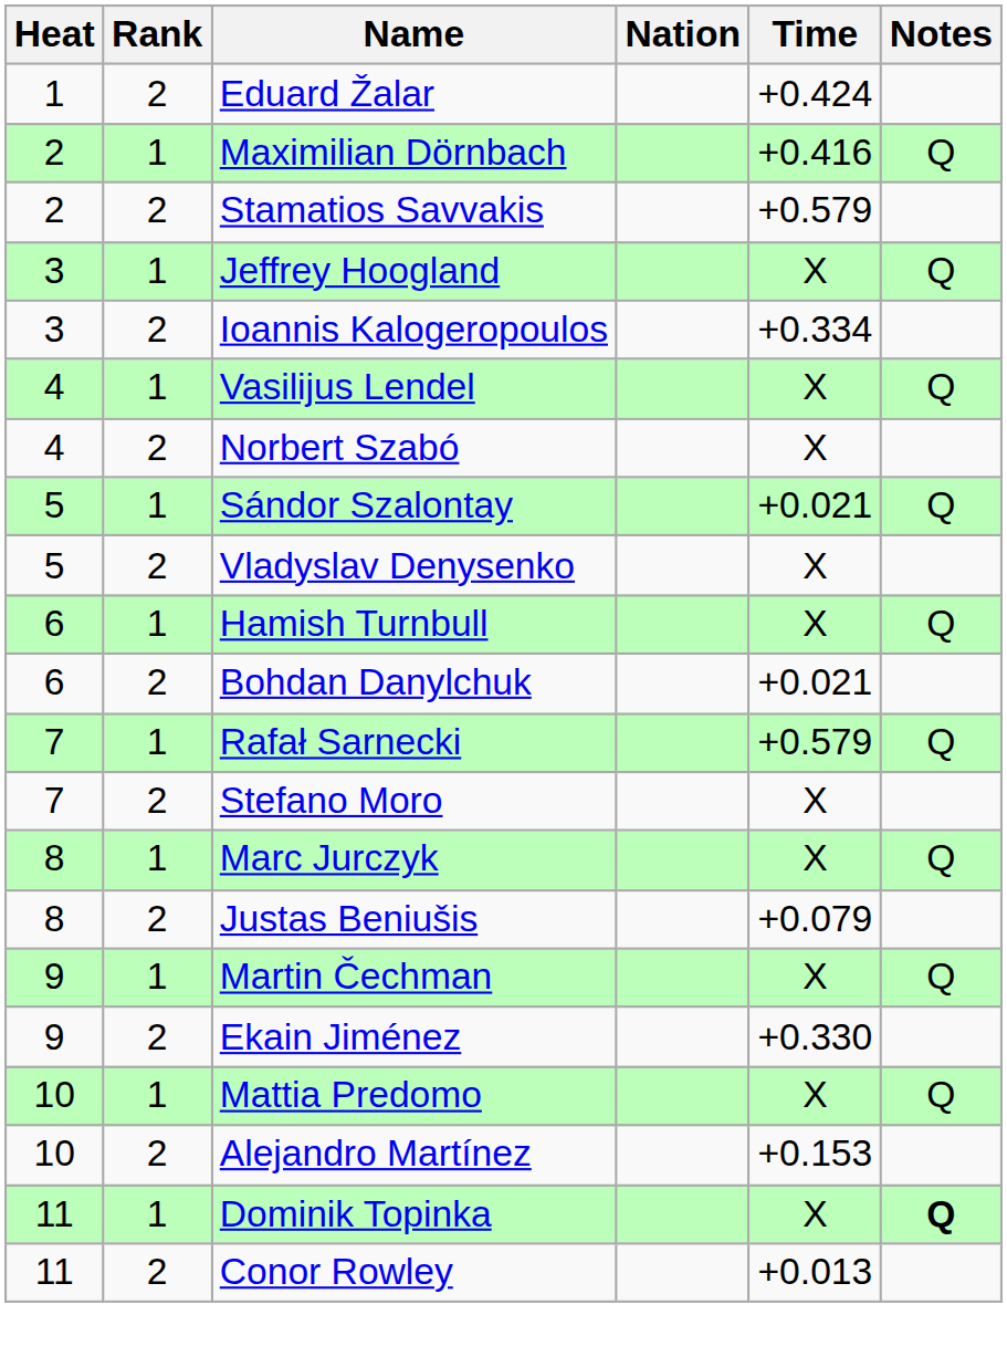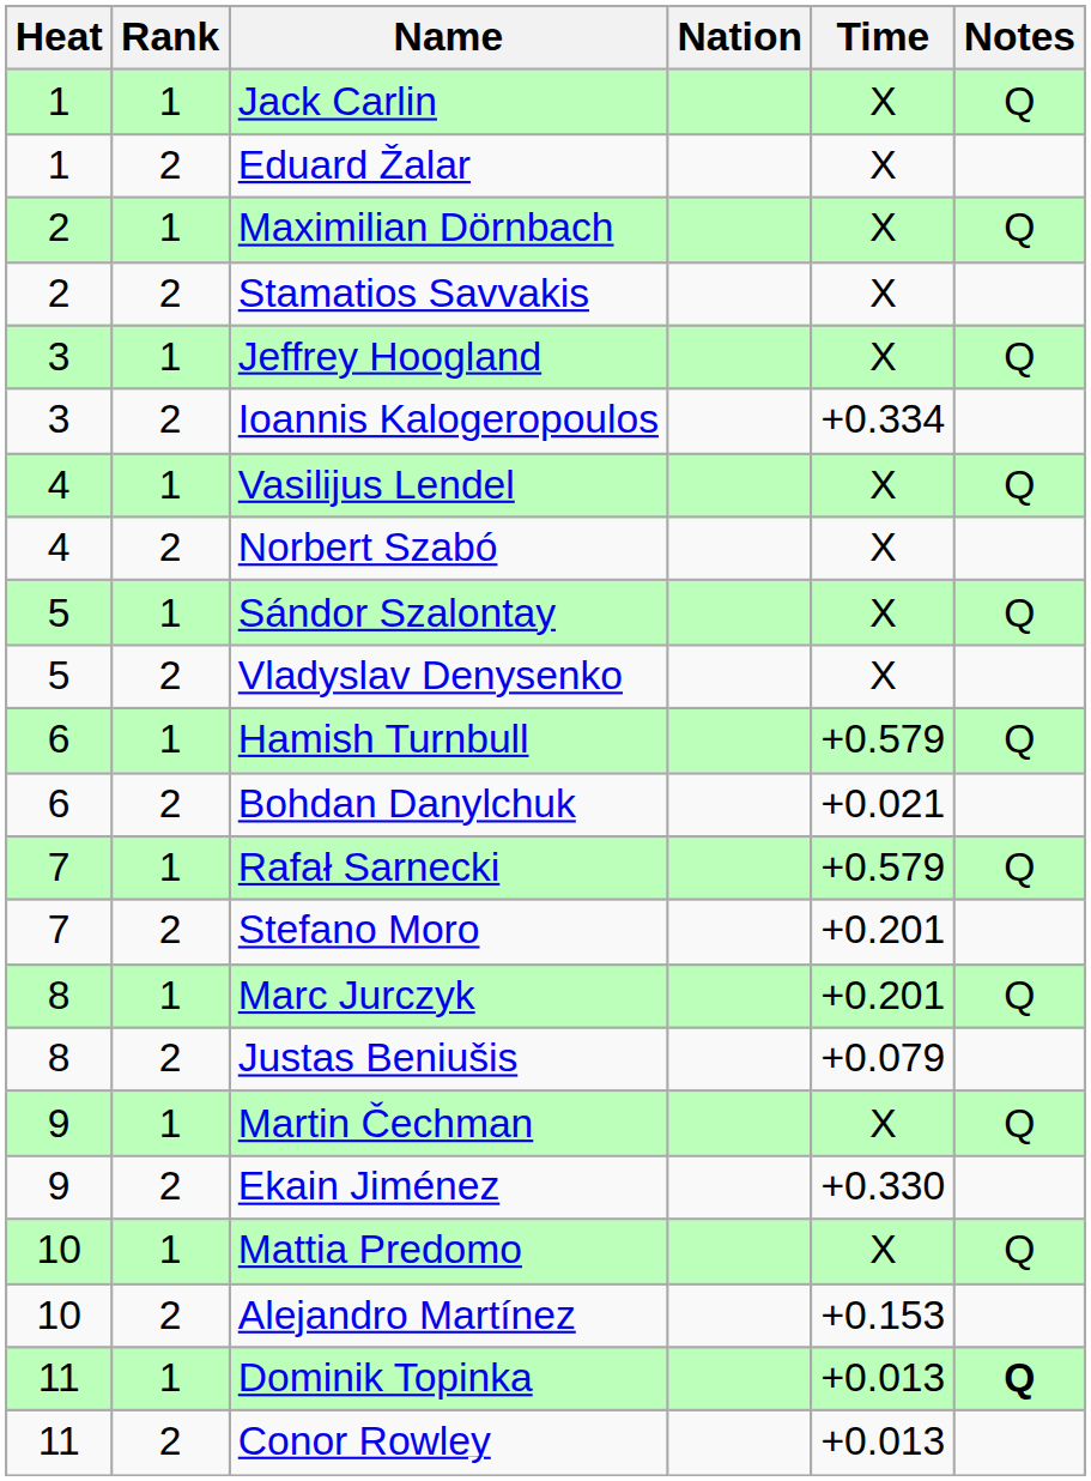+ row: 1 | 1 | Jack Carlin | X | Q
Eduard Žalar | Time: +0.424 -> X
Maximilian Dörnbach | Time: +0.416 -> X
Stamatios Savvakis | Time: +0.579 -> X
Sándor Szalontay | Time: +0.021 -> X
Hamish Turnbull | Time: X -> +0.579
Stefano Moro | Time: X -> +0.201
Marc Jurczyk | Time: X -> +0.201
Dominik Topinka | Time: X -> +0.013
